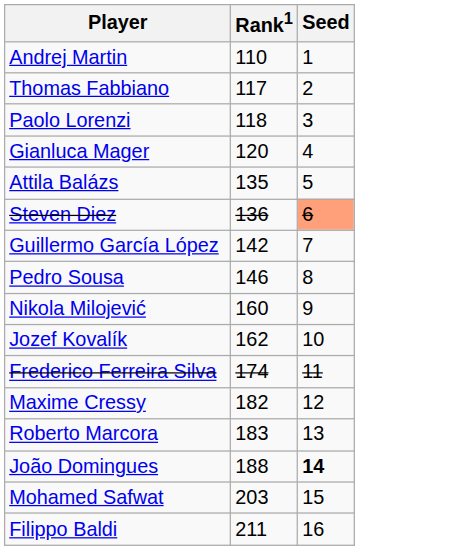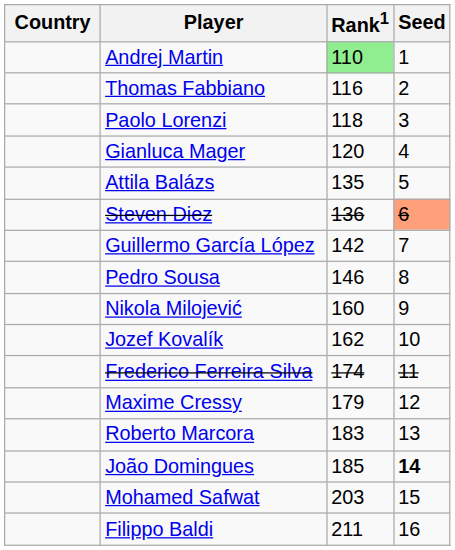+ column: Country
Andrej Martin | Rank1: no background -> lightgreen background
Thomas Fabbiano | Rank1: 117 -> 116
Maxime Cressy | Rank1: 182 -> 179
João Domingues | Rank1: 188 -> 185
